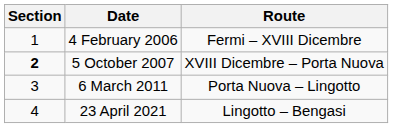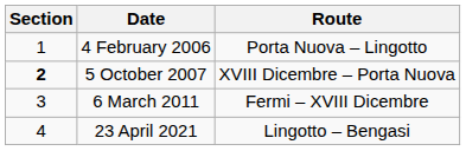4 February 2006 | Route: Fermi – XVIII Dicembre -> Porta Nuova – Lingotto
6 March 2011 | Route: Porta Nuova – Lingotto -> Fermi – XVIII Dicembre
